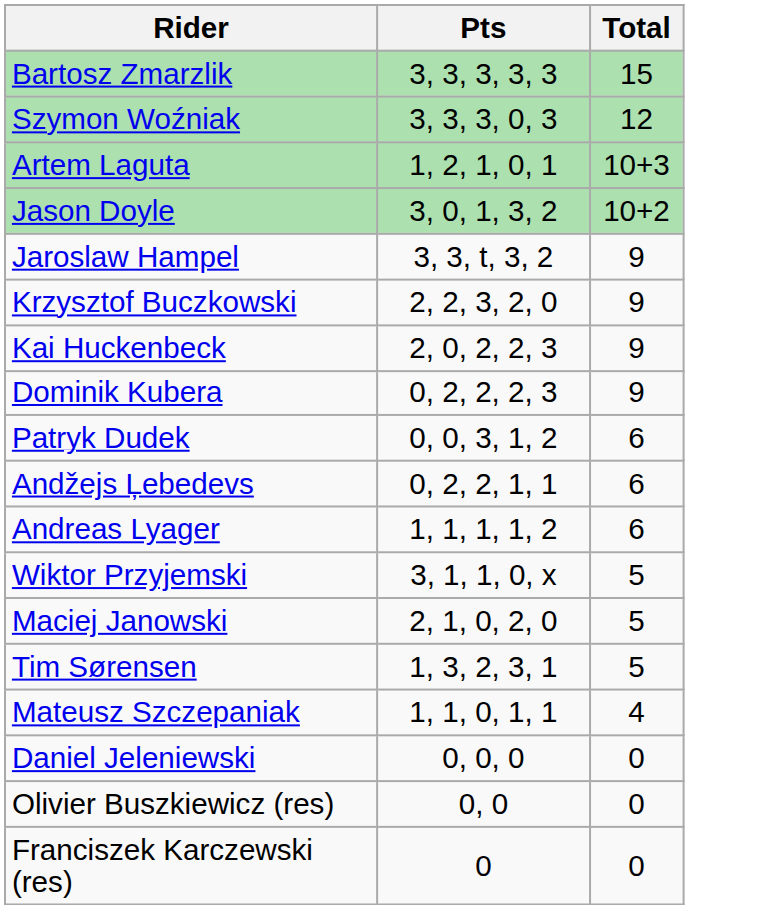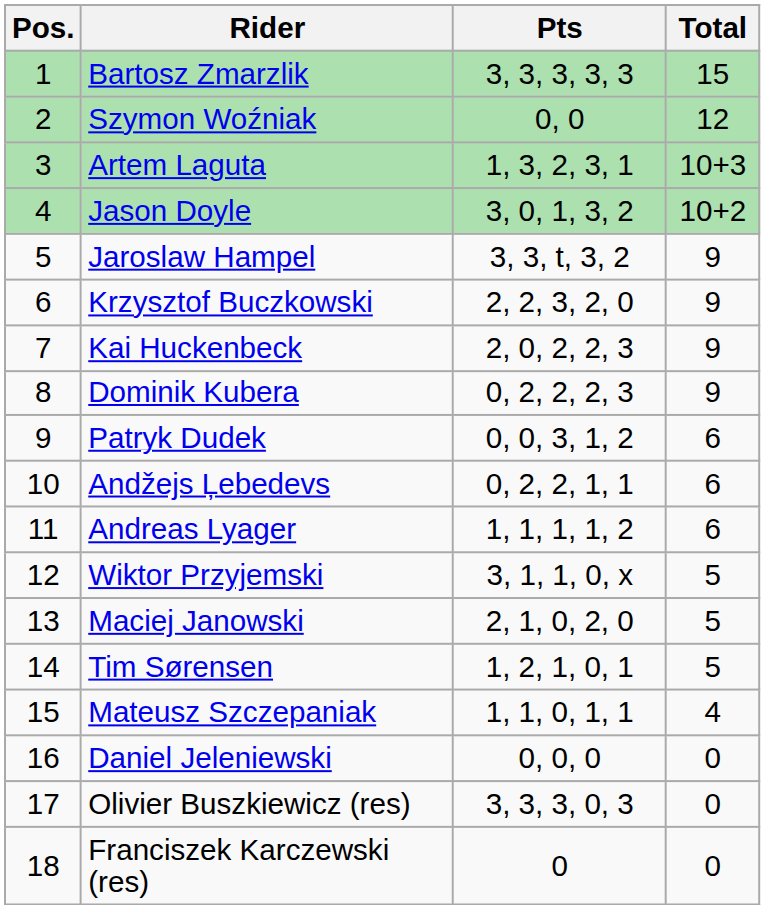+ column: Pos. | 1 | 2 | 3 | 4 | 5 | 6 | 7 | 8 | 9 | 10 | 11 | 12 | 13 | 14 | 15 | 16 | 17 | 18
Szymon Woźniak | Pts: 3, 3, 3, 0, 3 -> 0, 0
Artem Laguta | Pts: 1, 2, 1, 0, 1 -> 1, 3, 2, 3, 1
Tim Sørensen | Pts: 1, 3, 2, 3, 1 -> 1, 2, 1, 0, 1
Olivier Buszkiewicz (res) | Pts: 0, 0 -> 3, 3, 3, 0, 3
